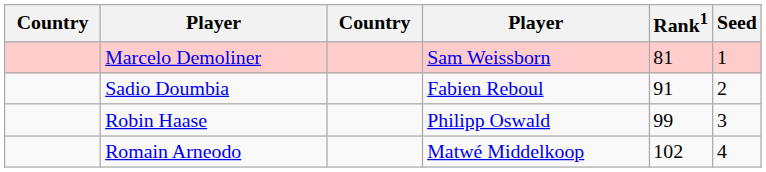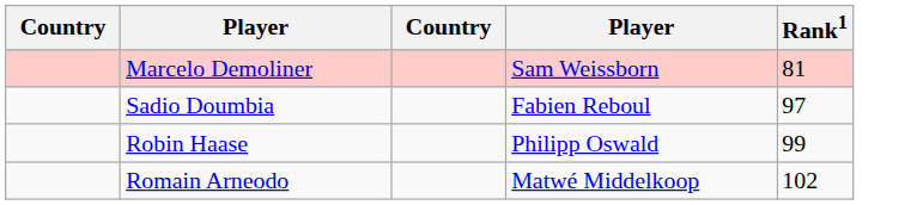- column: Seed | 1 | 2 | 3 | 4
Sadio Doumbia | Rank1: 91 -> 97
